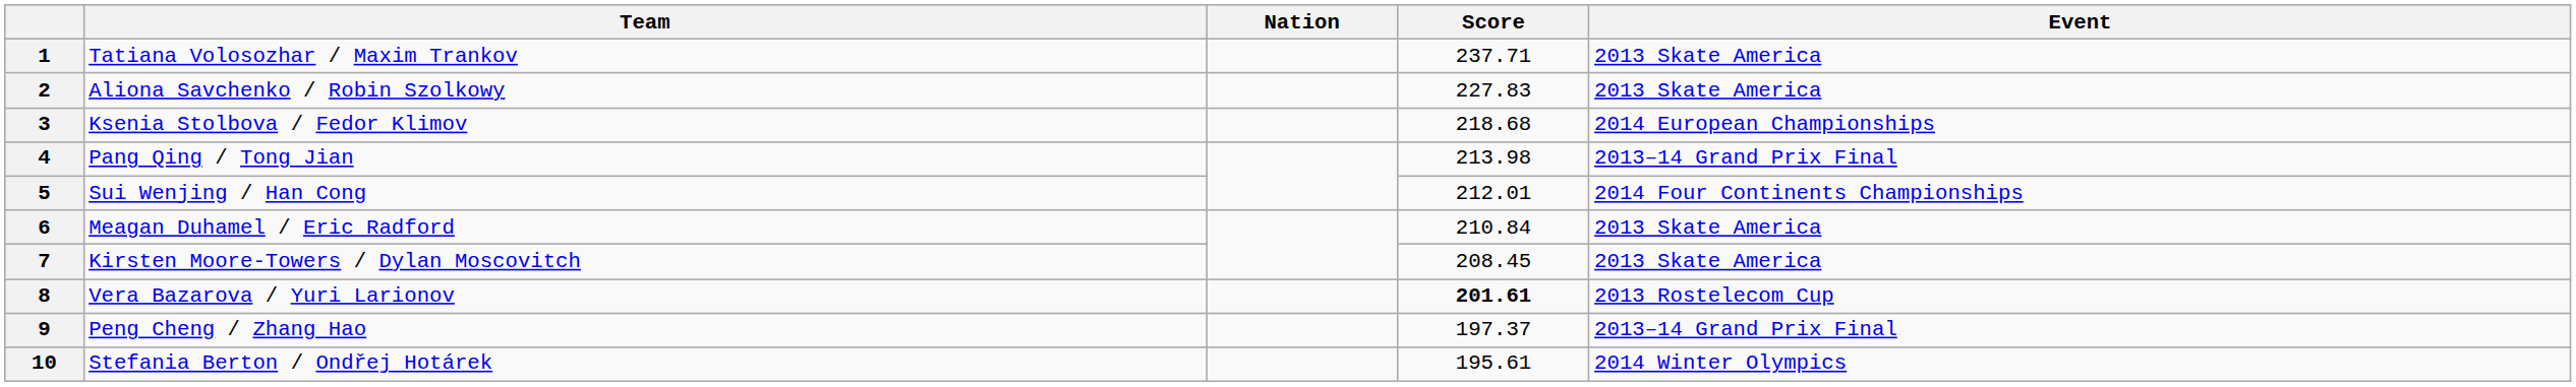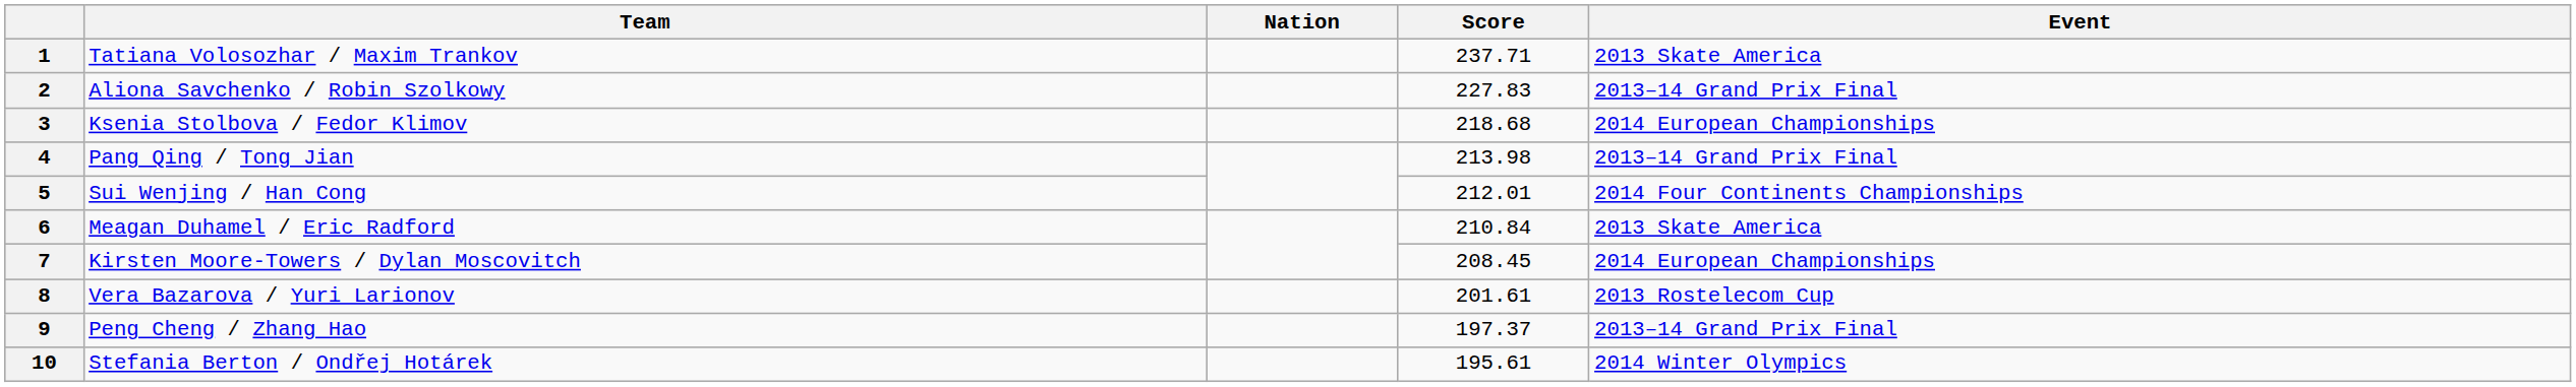2 | Event: 2013 Skate America -> 2013–14 Grand Prix Final
7 | Event: 2013 Skate America -> 2014 European Championships
8 | Score: bold -> normal
